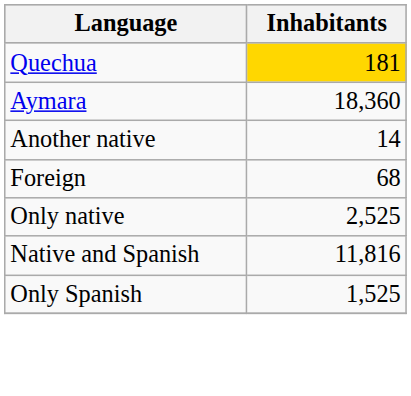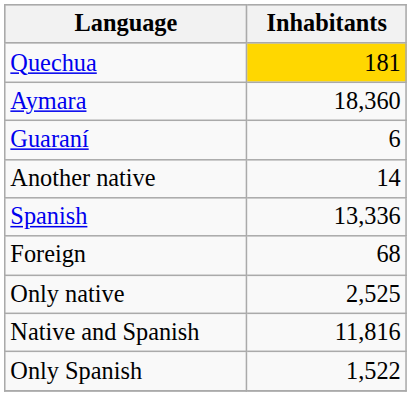+ row: Guaraní | 6
+ row: Spanish | 13,336
Only Spanish | Inhabitants: 1,525 -> 1,522
